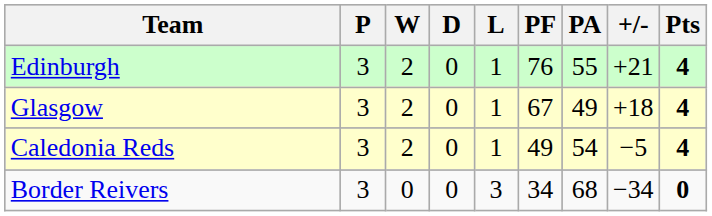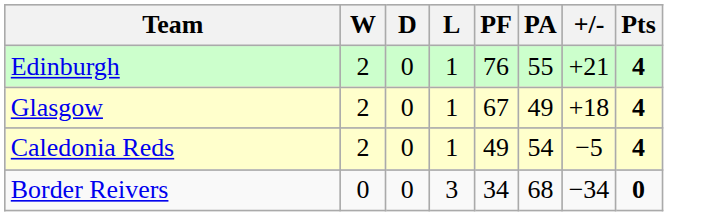- column: P | 3 | 3 | 3 | 3
